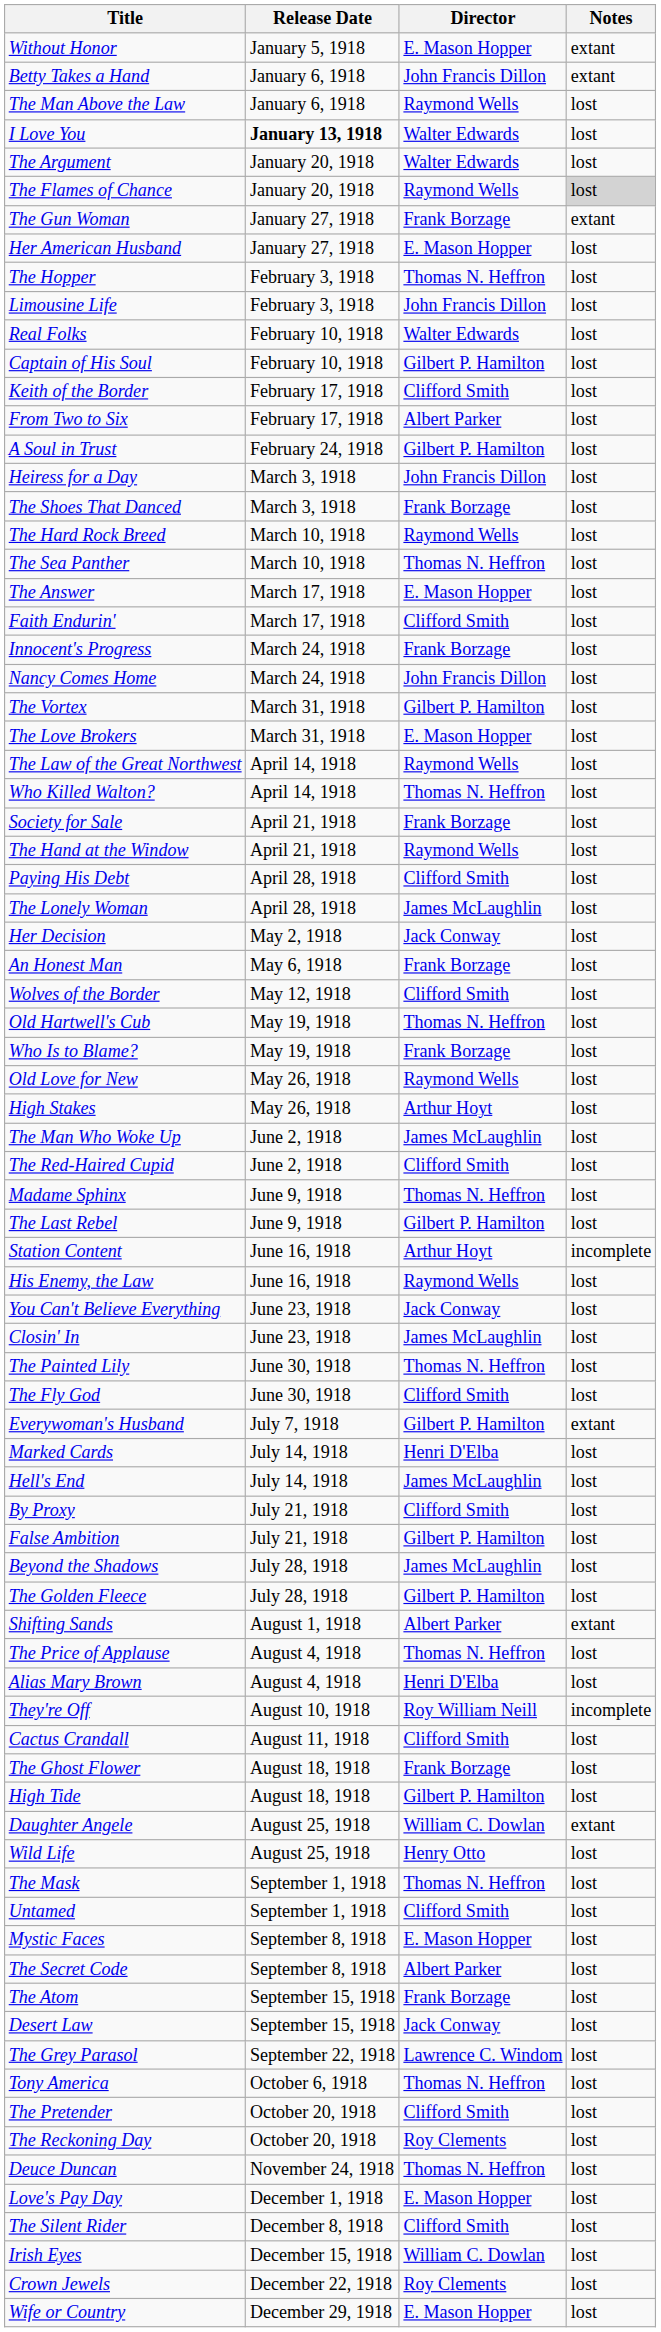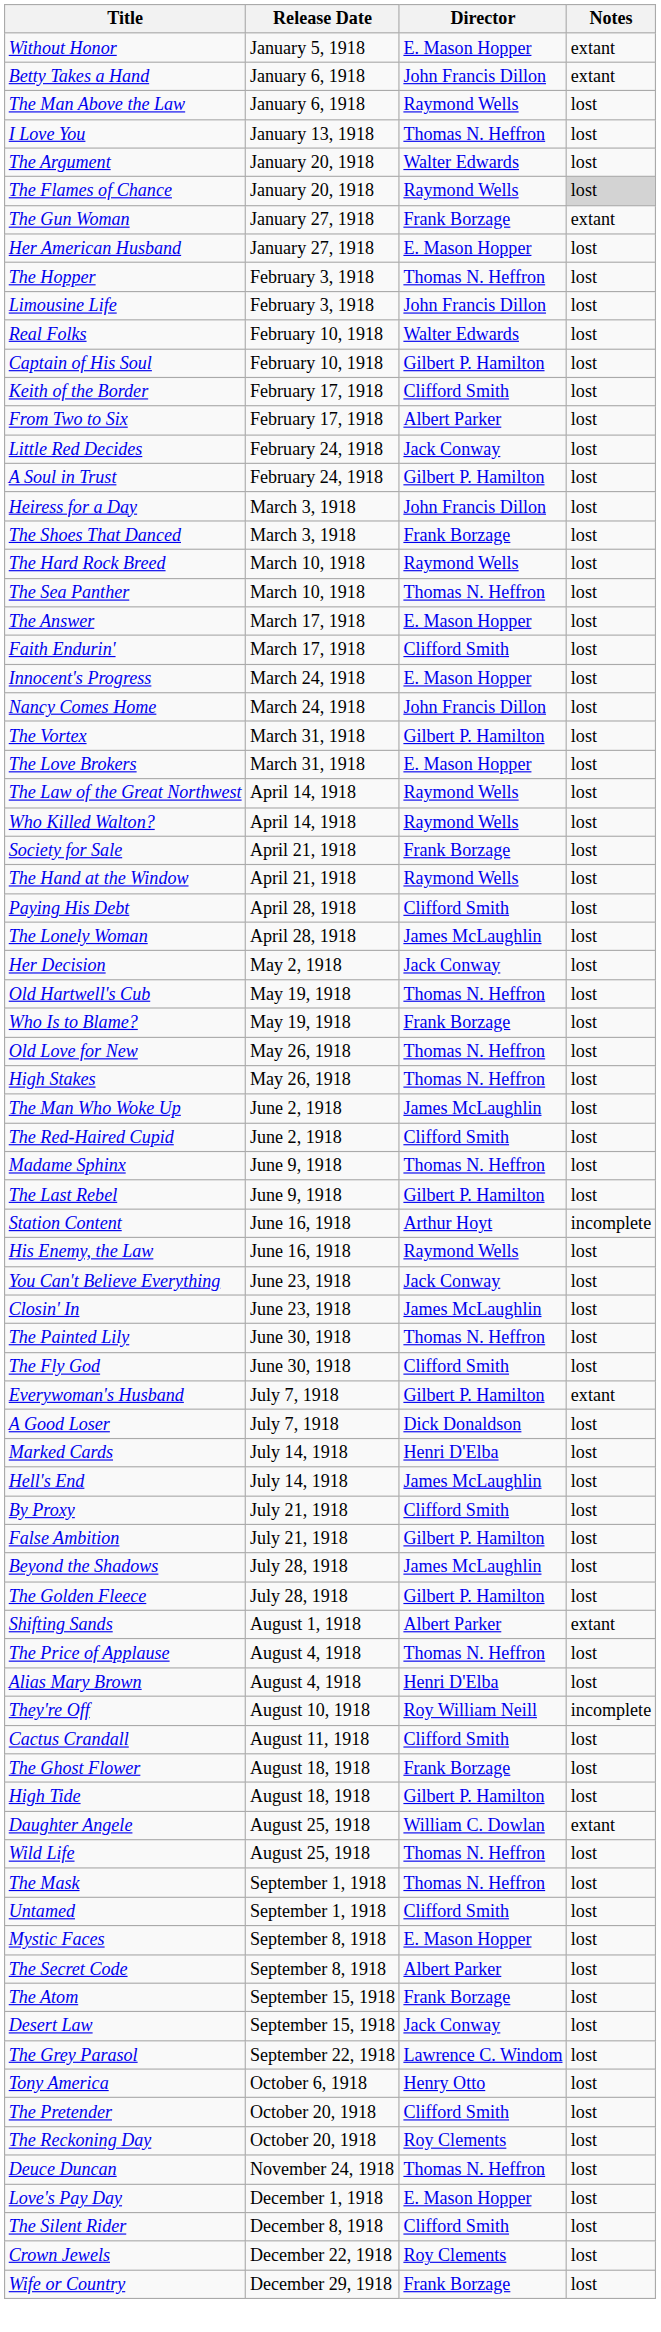I Love You | Release Date: bold -> normal
I Love You | Director: Walter Edwards -> Thomas N. Heffron
+ row: Little Red Decides | February 24, 1918 | Jack Conway | lost
Innocent's Progress | Director: Frank Borzage -> E. Mason Hopper
Who Killed Walton? | Director: Thomas N. Heffron -> Raymond Wells
- row: An Honest Man | May 6, 1918 | Frank Borzage | lost
- row: Wolves of the Border | May 12, 1918 | Clifford Smith | lost
Old Love for New | Director: Raymond Wells -> Thomas N. Heffron
High Stakes | Director: Arthur Hoyt -> Thomas N. Heffron
+ row: A Good Loser | July 7, 1918 | Dick Donaldson | lost
Wild Life | Director: Henry Otto -> Thomas N. Heffron
Tony America | Director: Thomas N. Heffron -> Henry Otto
- row: Irish Eyes | December 15, 1918 | William C. Dowlan | lost
Wife or Country | Director: E. Mason Hopper -> Frank Borzage
